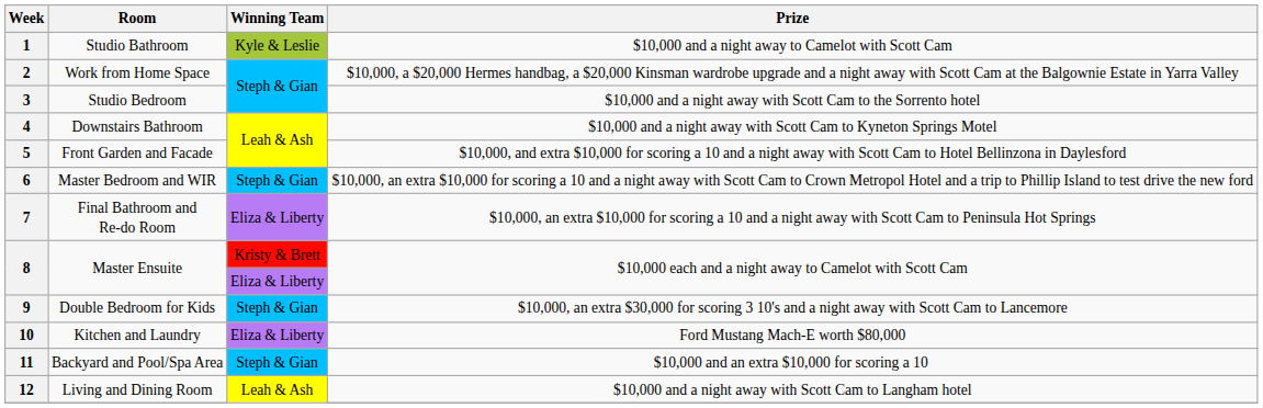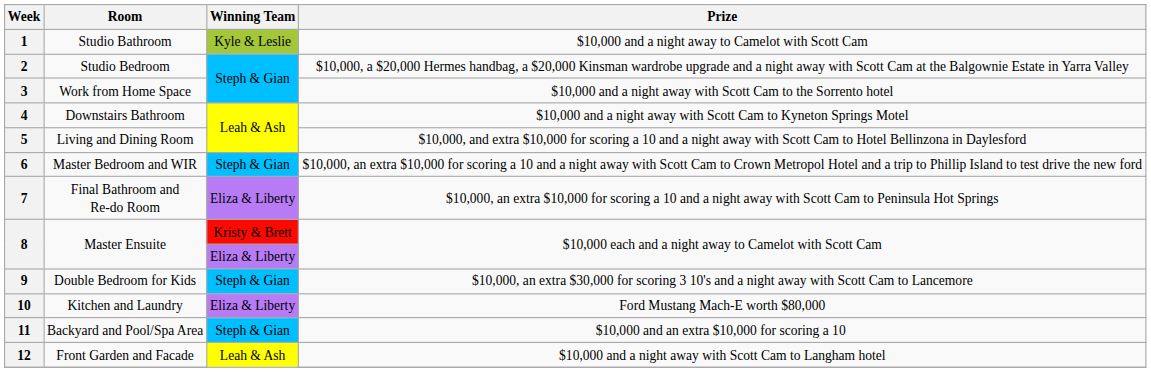2 | Room: Work from Home Space -> Studio Bedroom
3 | Room: Studio Bedroom -> Work from Home Space
5 | Room: Front Garden and Facade -> Living and Dining Room
12 | Room: Living and Dining Room -> Front Garden and Facade
